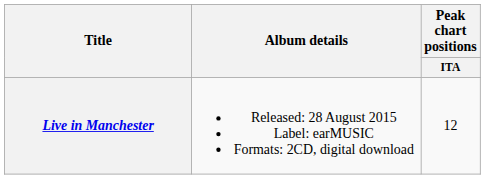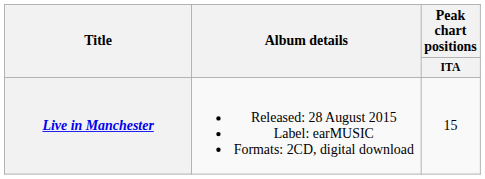Live in Manchester | Peak chart positions / ITA: 12 -> 15
